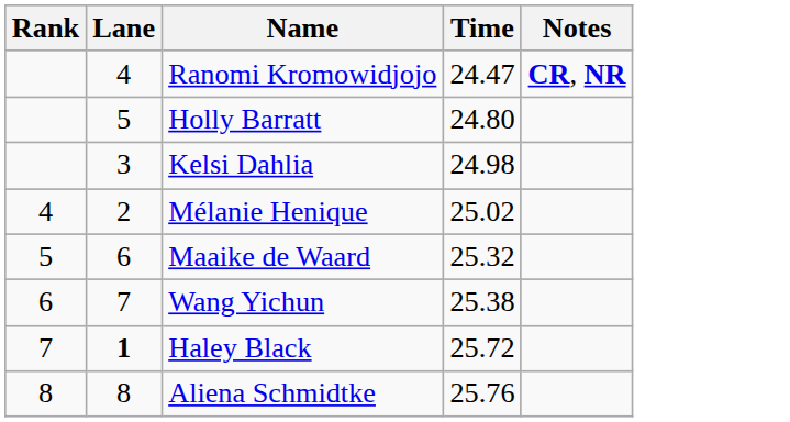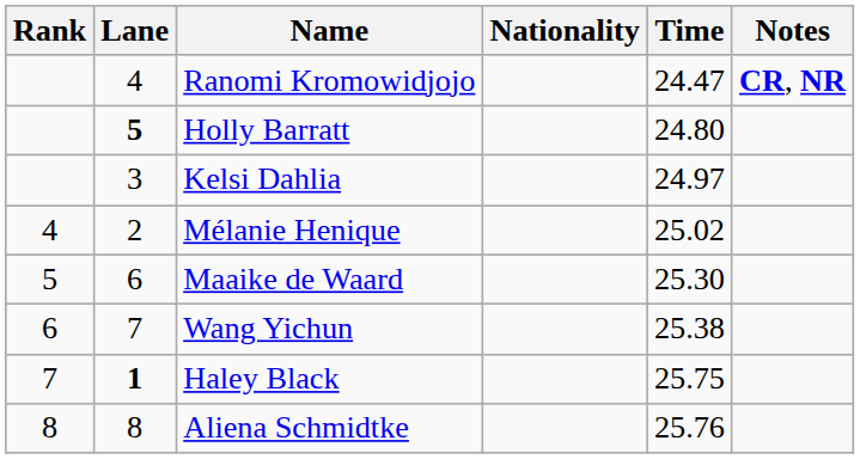+ column: Nationality
Holly Barratt | Lane: normal -> bold
Kelsi Dahlia | Time: 24.98 -> 24.97
Maaike de Waard | Time: 25.32 -> 25.30
Haley Black | Time: 25.72 -> 25.75
